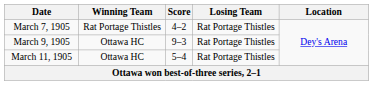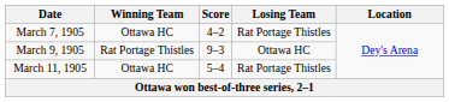March 7, 1905 | Winning Team: Rat Portage Thistles -> Ottawa HC
March 9, 1905 | Winning Team: Ottawa HC -> Rat Portage Thistles
March 9, 1905 | Losing Team: Rat Portage Thistles -> Ottawa HC
